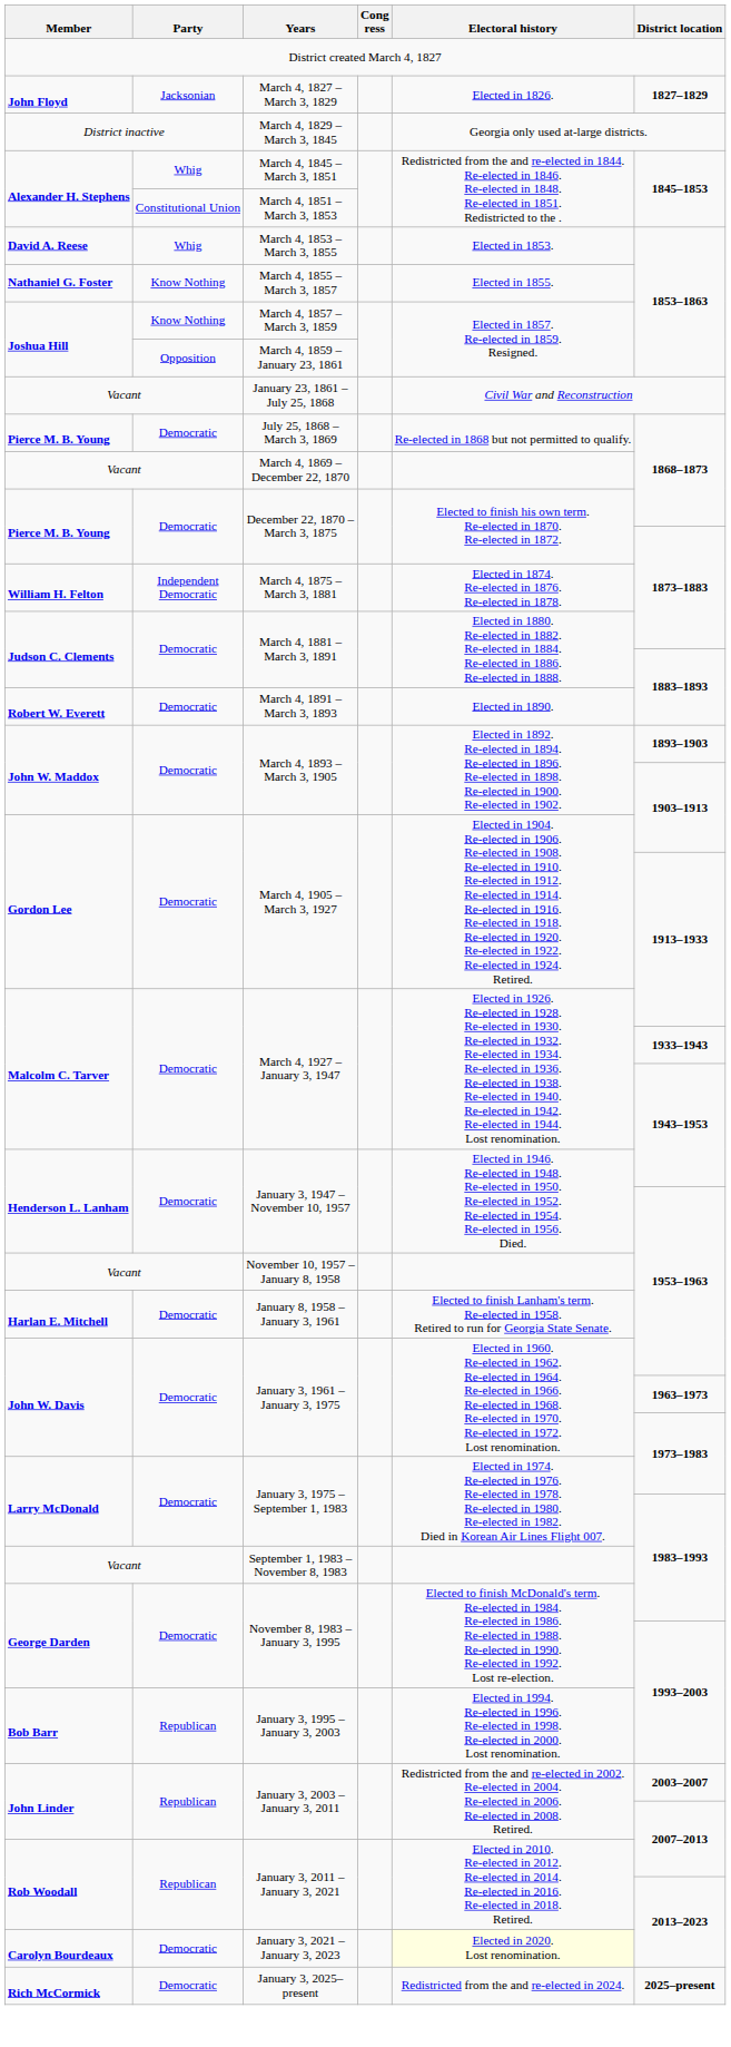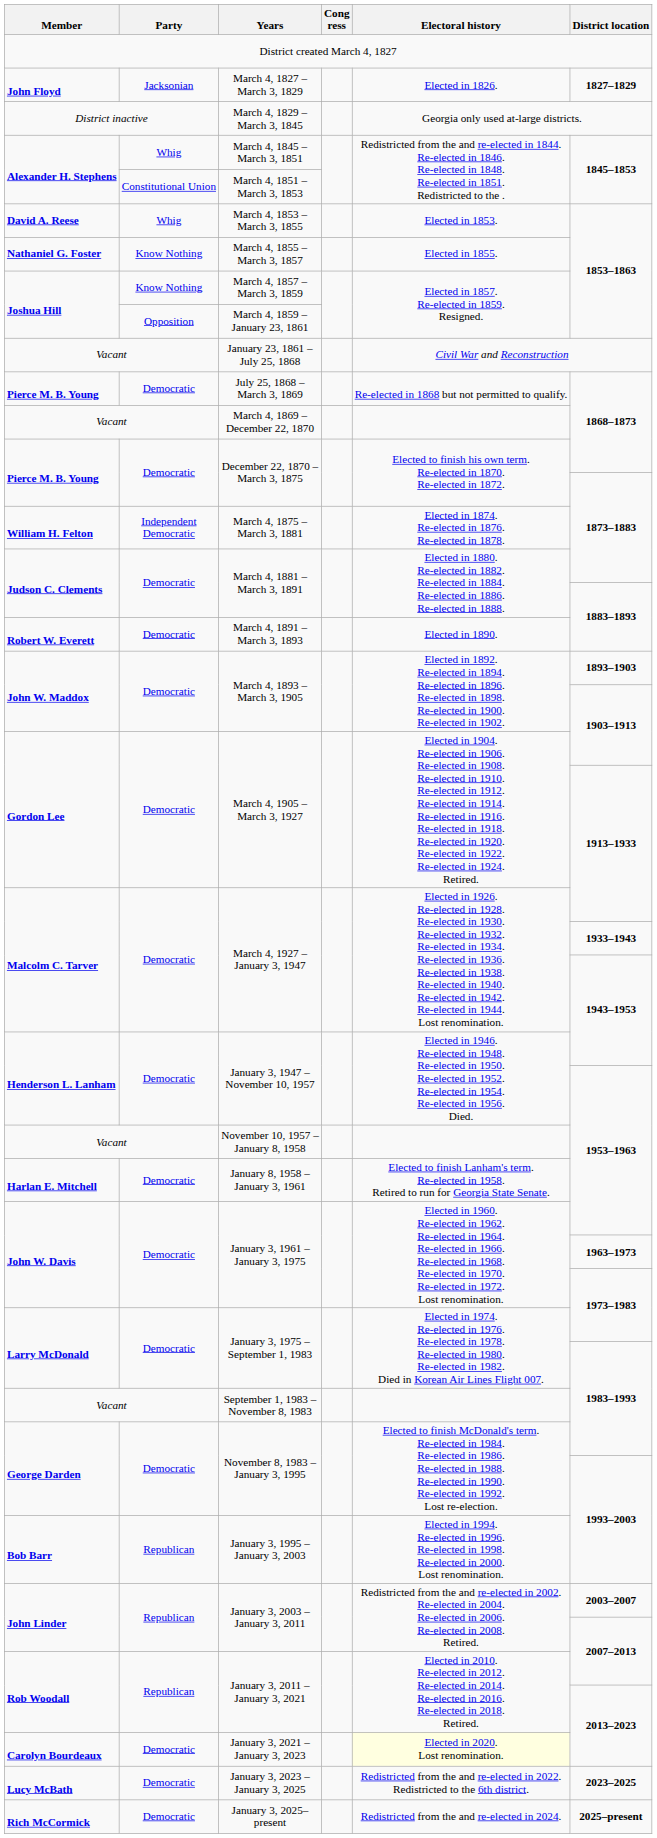+ row: Lucy McBath | Democratic | January 3, 2023 – January 3, 2025 | Redistricted from the and re-elected in 2022. Redistricted to the 6th district. | 2023–2025
